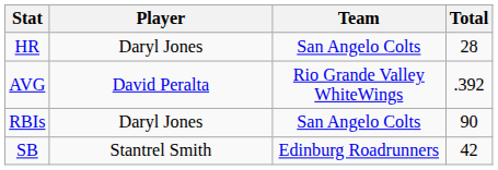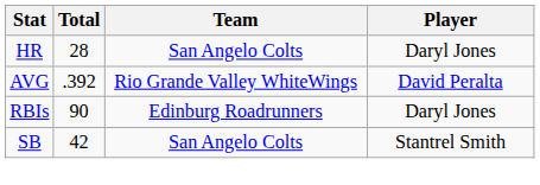columns swapped: Player <-> Total
RBIs | Team: San Angelo Colts -> Edinburg Roadrunners
SB | Team: Edinburg Roadrunners -> San Angelo Colts
